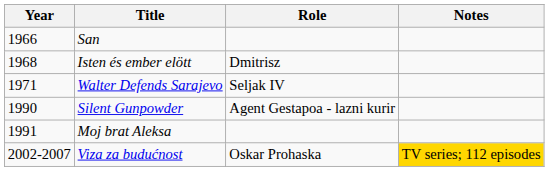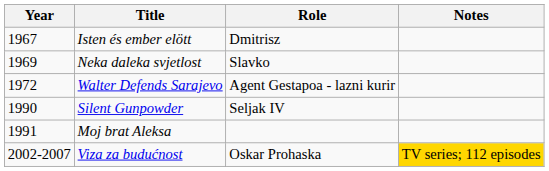- row: 1966 | San
Isten és ember elött | Year: 1968 -> 1967
+ row: 1969 | Neka daleka svjetlost | Slavko
Walter Defends Sarajevo | Year: 1971 -> 1972
Walter Defends Sarajevo | Role: Seljak IV -> Agent Gestapoa - lazni kurir
Silent Gunpowder | Role: Agent Gestapoa - lazni kurir -> Seljak IV
